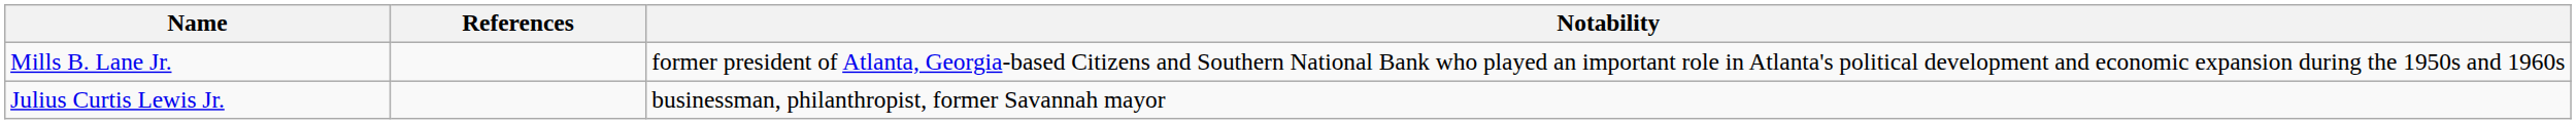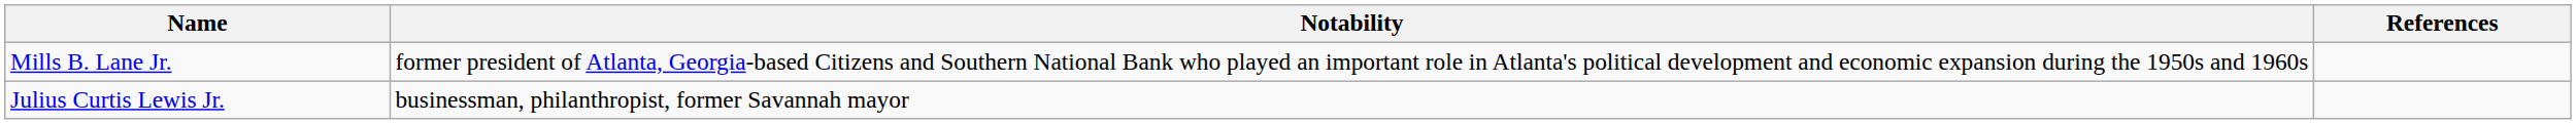columns swapped: Notability <-> References
